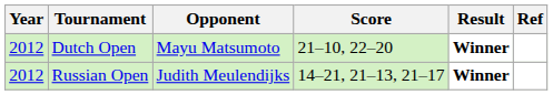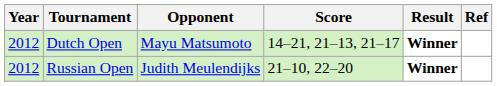Dutch Open | Score: 21–10, 22–20 -> 14–21, 21–13, 21–17
Russian Open | Score: 14–21, 21–13, 21–17 -> 21–10, 22–20
